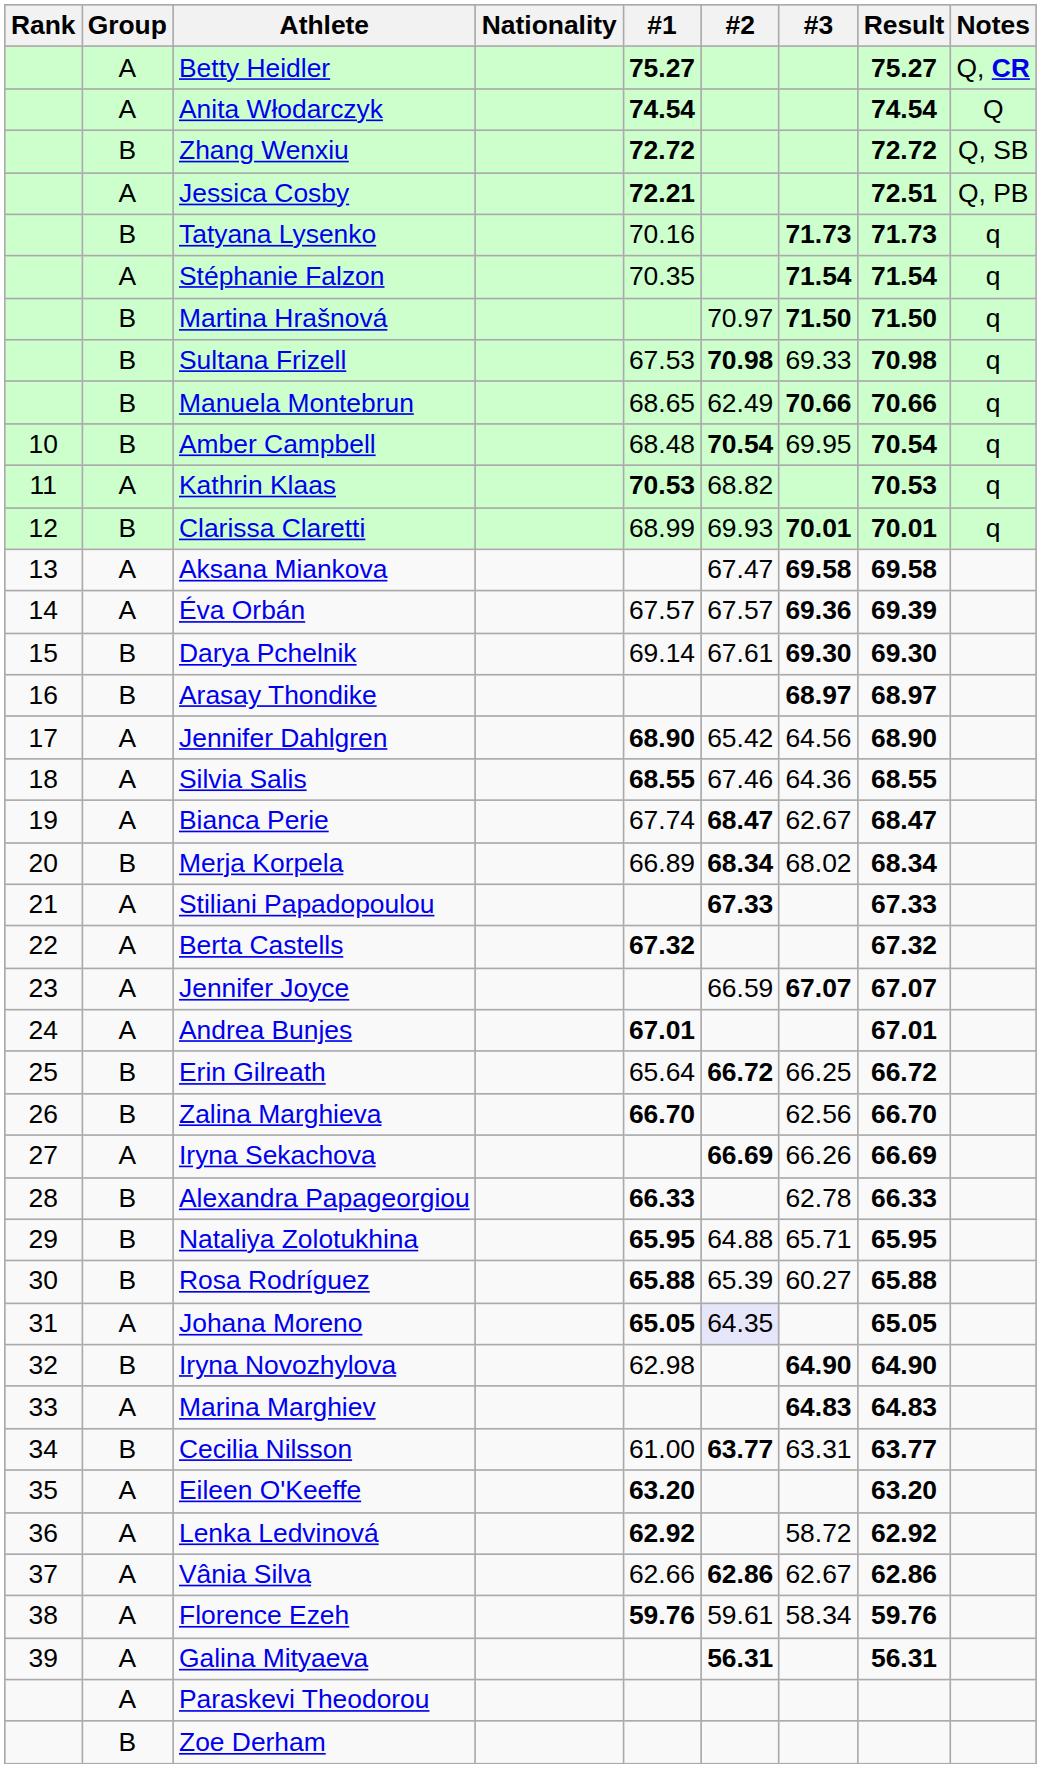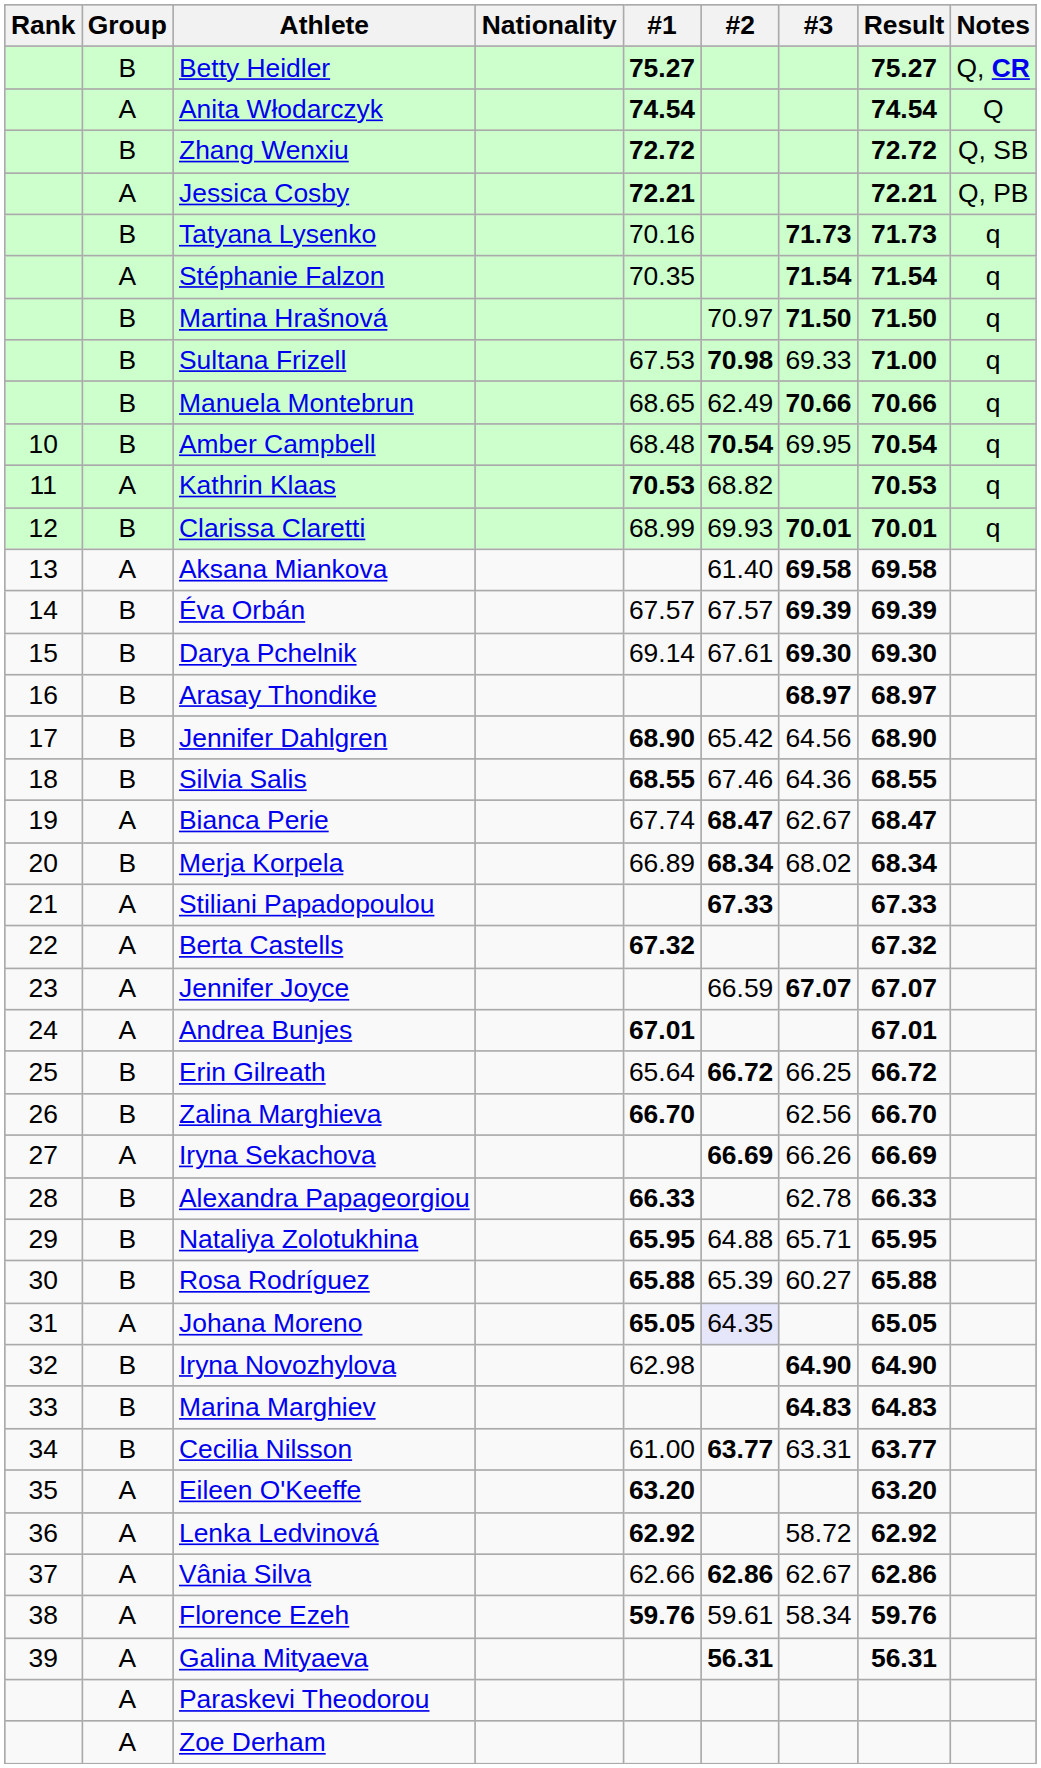Betty Heidler | Group: A -> B
Jessica Cosby | Result: 72.51 -> 72.21
Sultana Frizell | Result: 70.98 -> 71.00
Aksana Miankova | #2: 67.47 -> 61.40
Éva Orbán | Group: A -> B
Éva Orbán | #3: 69.36 -> 69.39
Jennifer Dahlgren | Group: A -> B
Silvia Salis | Group: A -> B
Marina Marghiev | Group: A -> B
Zoe Derham | Group: B -> A
